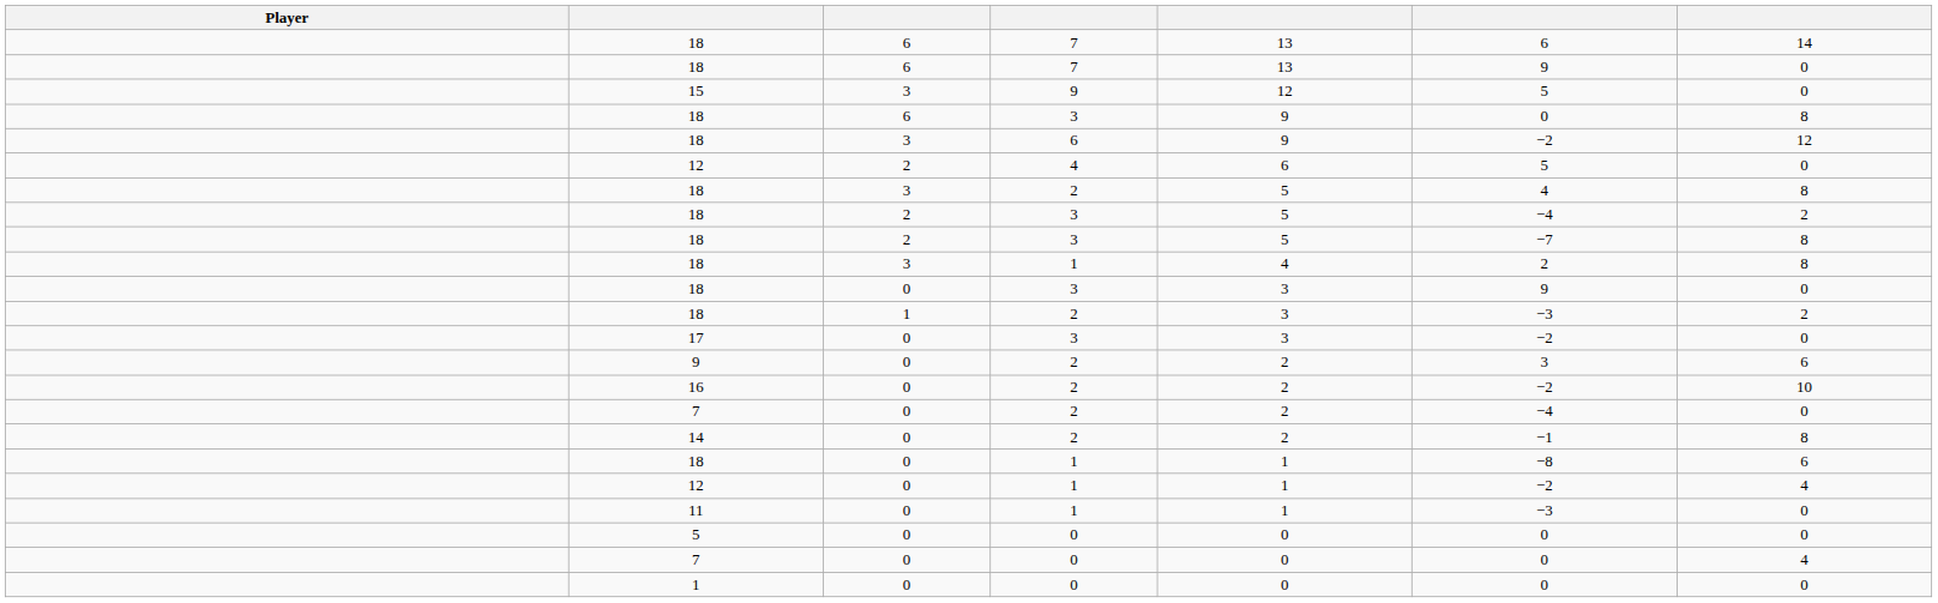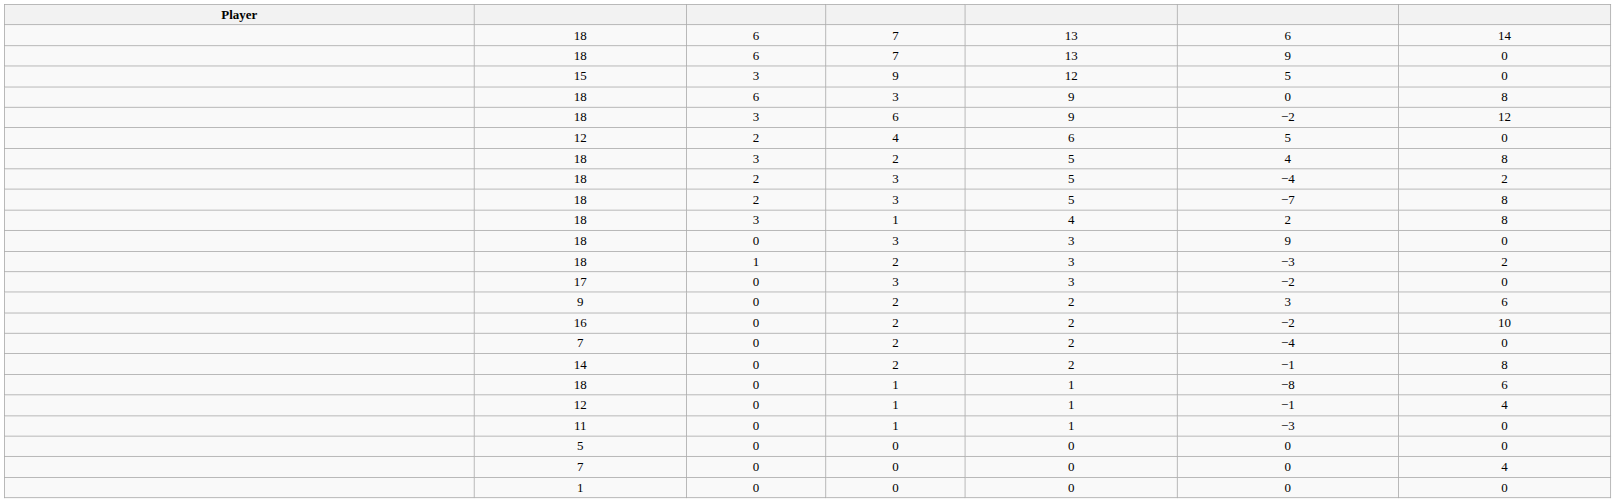12 / 1 | column 6: −2 -> −1
